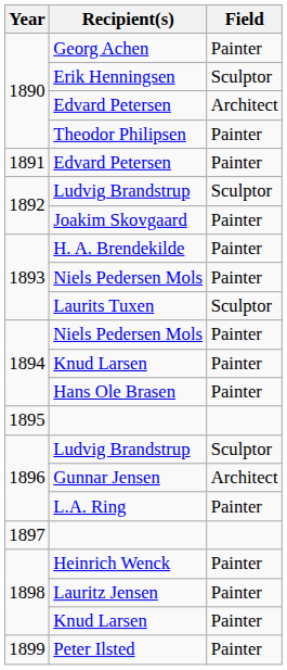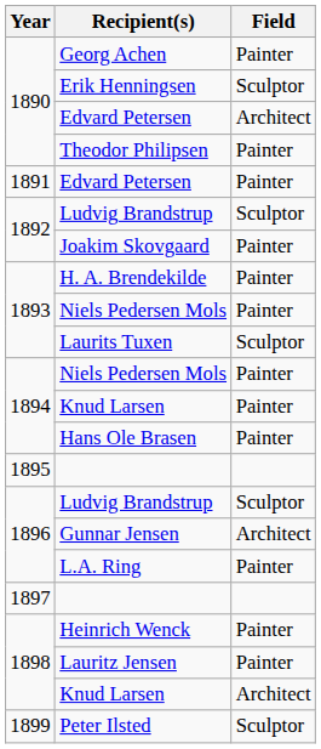1898 / Knud Larsen | Field: Painter -> Architect
Peter Ilsted | Field: Painter -> Sculptor
